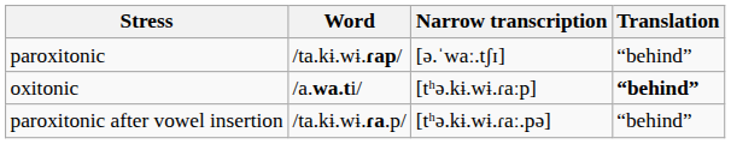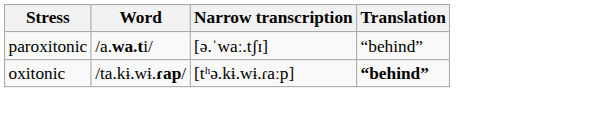paroxitonic | Word: /ta.kɨ.wɨ.ɾap/ -> /a.wa.ti/
oxitonic | Word: /a.wa.ti/ -> /ta.kɨ.wɨ.ɾap/
- row: paroxitonic after vowel insertion | /ta.kɨ.wɨ.ɾa.p/ | [tʰə.kɨ.wɨ.ɾaː.pə] | “behind”
